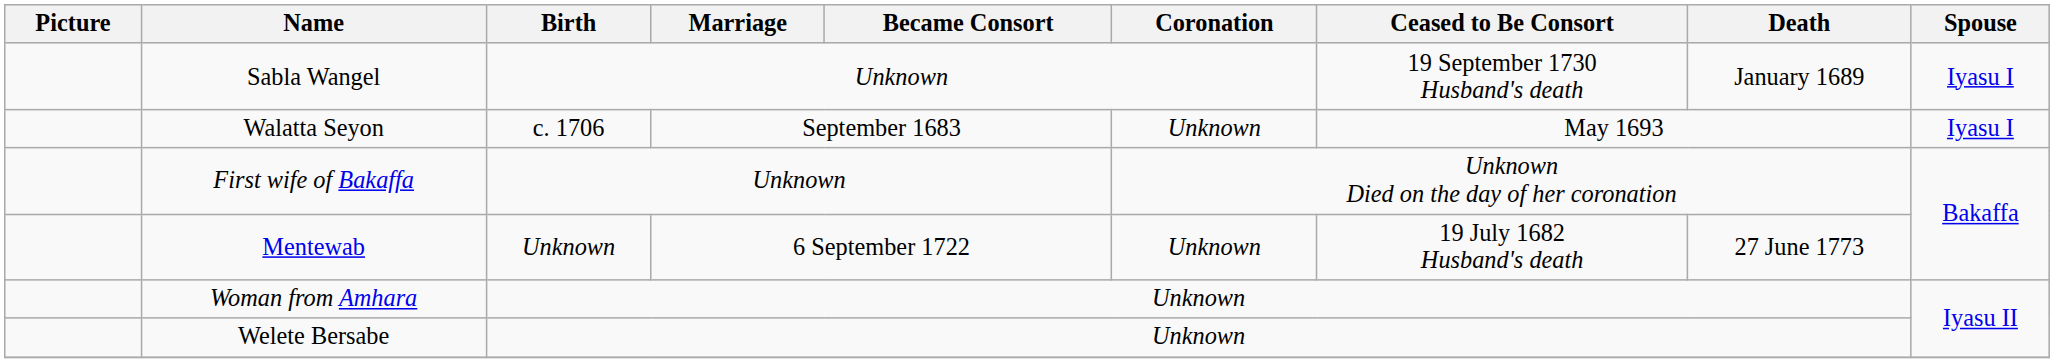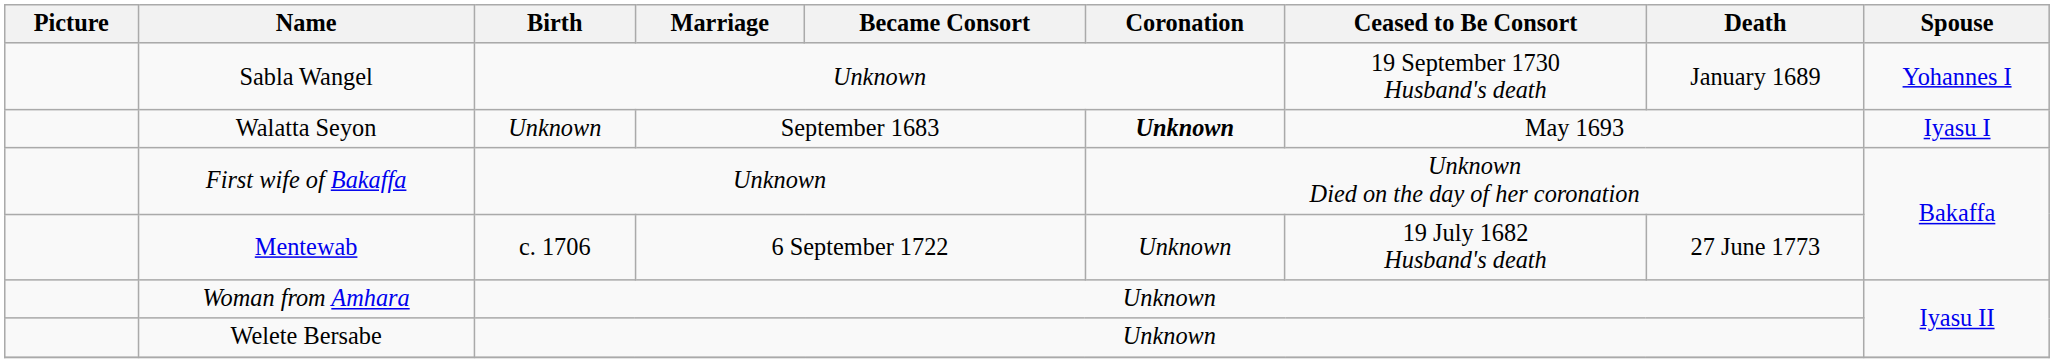Sabla Wangel | Spouse: Iyasu I -> Yohannes I
Walatta Seyon | Birth: c. 1706 -> Unknown
Walatta Seyon | Coronation: normal -> bold
Mentewab | Birth: Unknown -> c. 1706
